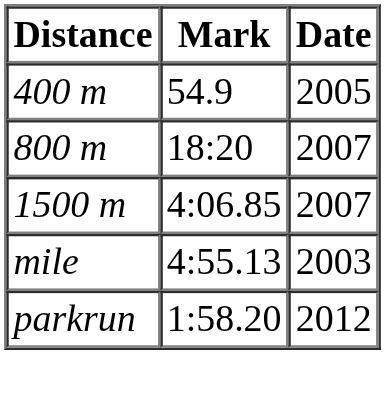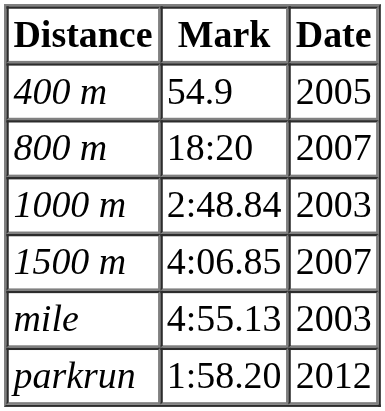+ row: 1000 m | 2:48.84 | 2003
